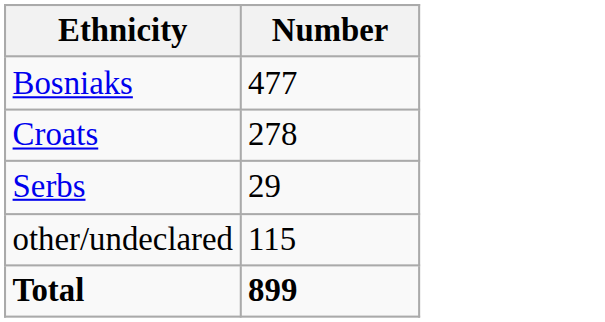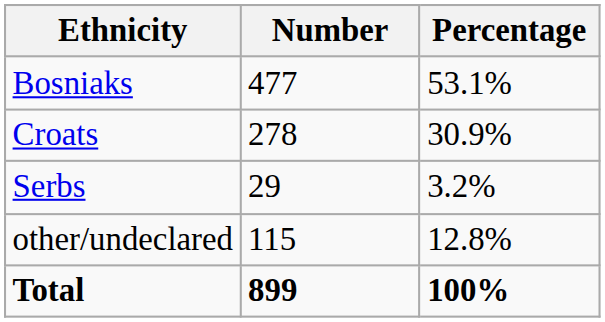+ column: Percentage | 53.1% | 30.9% | 3.2% | 12.8% | 100%
